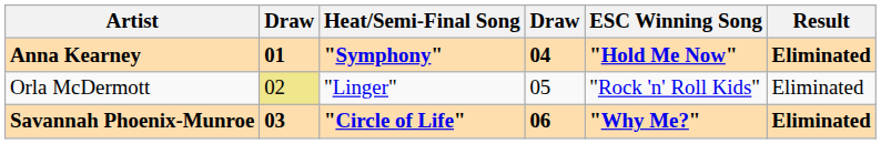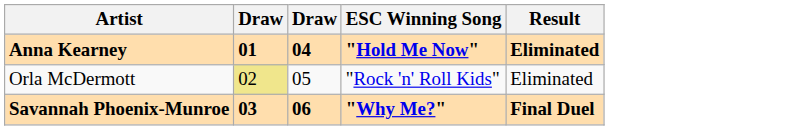- column: Heat/Semi-Final Song | "Symphony" | "Linger" | "Circle of Life"
Savannah Phoenix-Munroe | Result: Eliminated -> Final Duel
